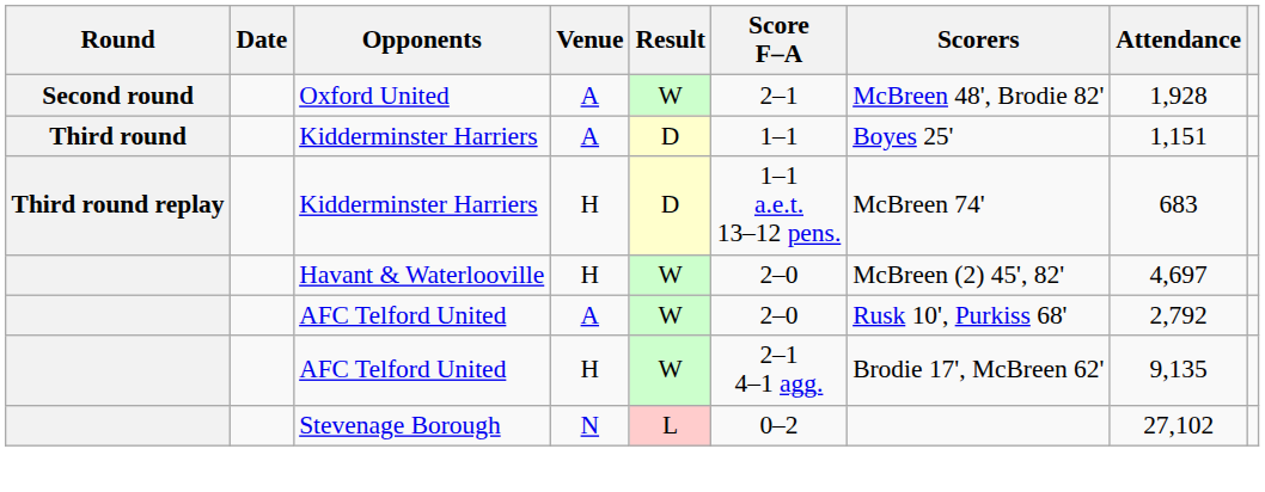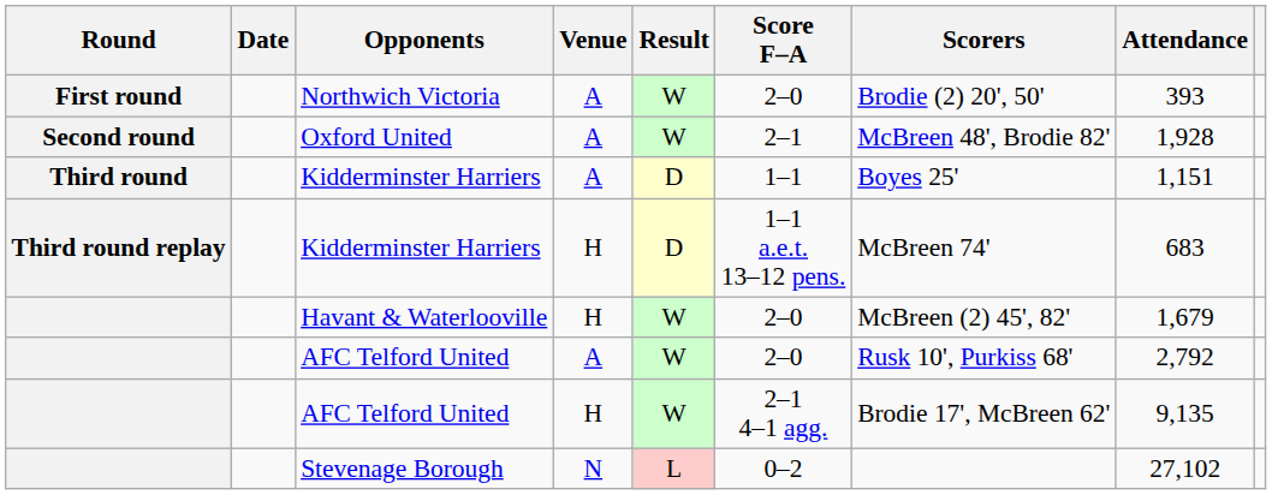+ row: First round | Northwich Victoria | A | W | 2–0 | Brodie (2) 20', 50' | 393
Havant & Waterlooville | Attendance: 4,697 -> 1,679
